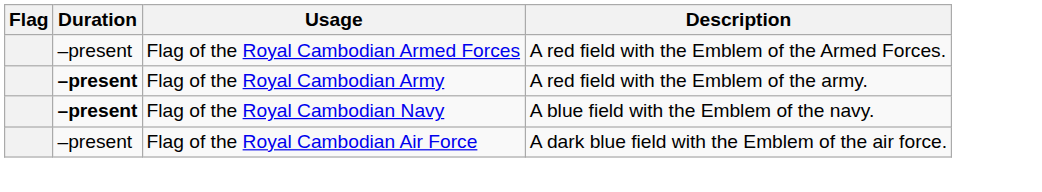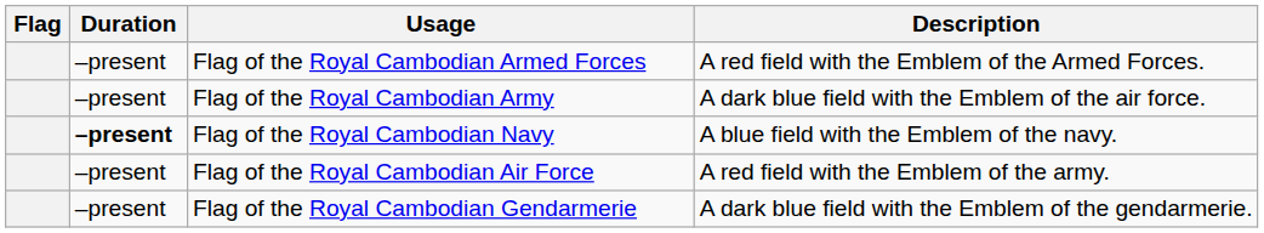Flag of the Royal Cambodian Army | Duration: bold -> normal
Flag of the Royal Cambodian Army | Description: A red field with the Emblem of the army. -> A dark blue field with the Emblem of the air force.
Flag of the Royal Cambodian Air Force | Description: A dark blue field with the Emblem of the air force. -> A red field with the Emblem of the army.
+ row: –present | Flag of the Royal Cambodian Gendarmerie | A dark blue field with the Emblem of the gendarmerie.
